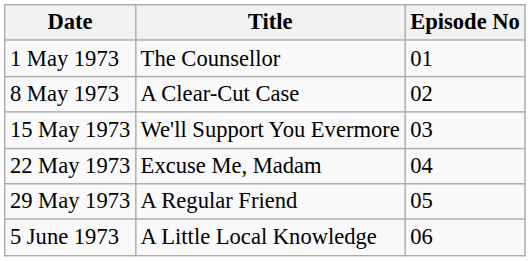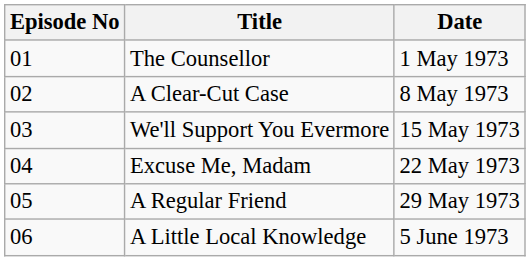columns swapped: Episode No <-> Date
